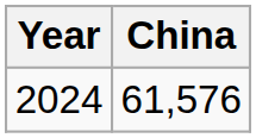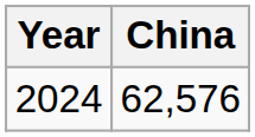2024 | China: 61,576 -> 62,576
